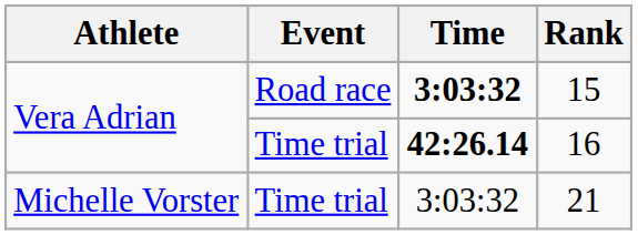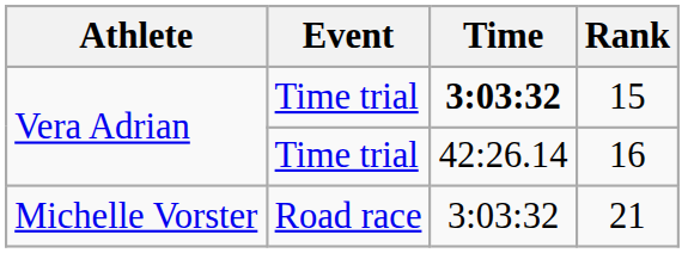15 | Event: Road race -> Time trial
16 | Time: bold -> normal
21 | Event: Time trial -> Road race
